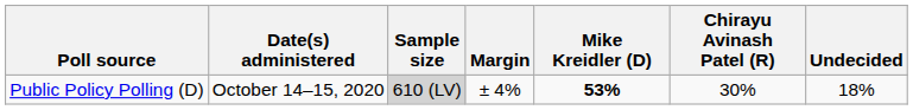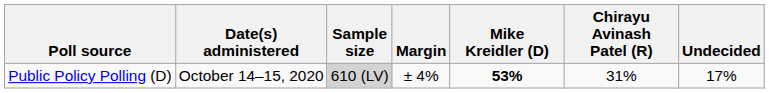Public Policy Polling (D) | Chirayu Avinash Patel (R): 30% -> 31%
Public Policy Polling (D) | Undecided: 18% -> 17%
